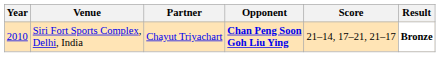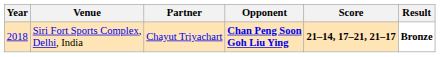Siri Fort Sports Complex, Delhi, India | Year: 2010 -> 2018
Siri Fort Sports Complex, Delhi, India | Score: normal -> bold
